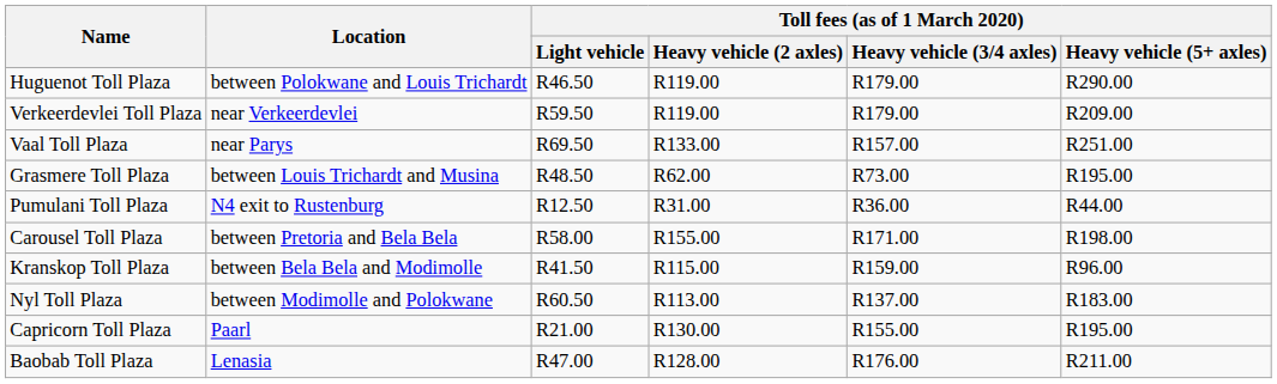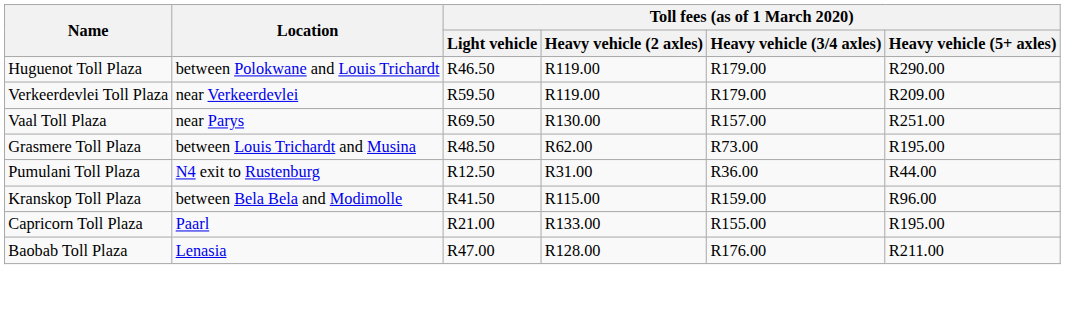Vaal Toll Plaza | Toll fees (as of 1 March 2020) / Heavy vehicle (2 axles): R133.00 -> R130.00
- row: Carousel Toll Plaza | between Pretoria and Bela Bela | R58.00 | R155.00 | R171.00 | R198.00
- row: Nyl Toll Plaza | between Modimolle and Polokwane | R60.50 | R113.00 | R137.00 | R183.00
Capricorn Toll Plaza | Toll fees (as of 1 March 2020) / Heavy vehicle (2 axles): R130.00 -> R133.00
